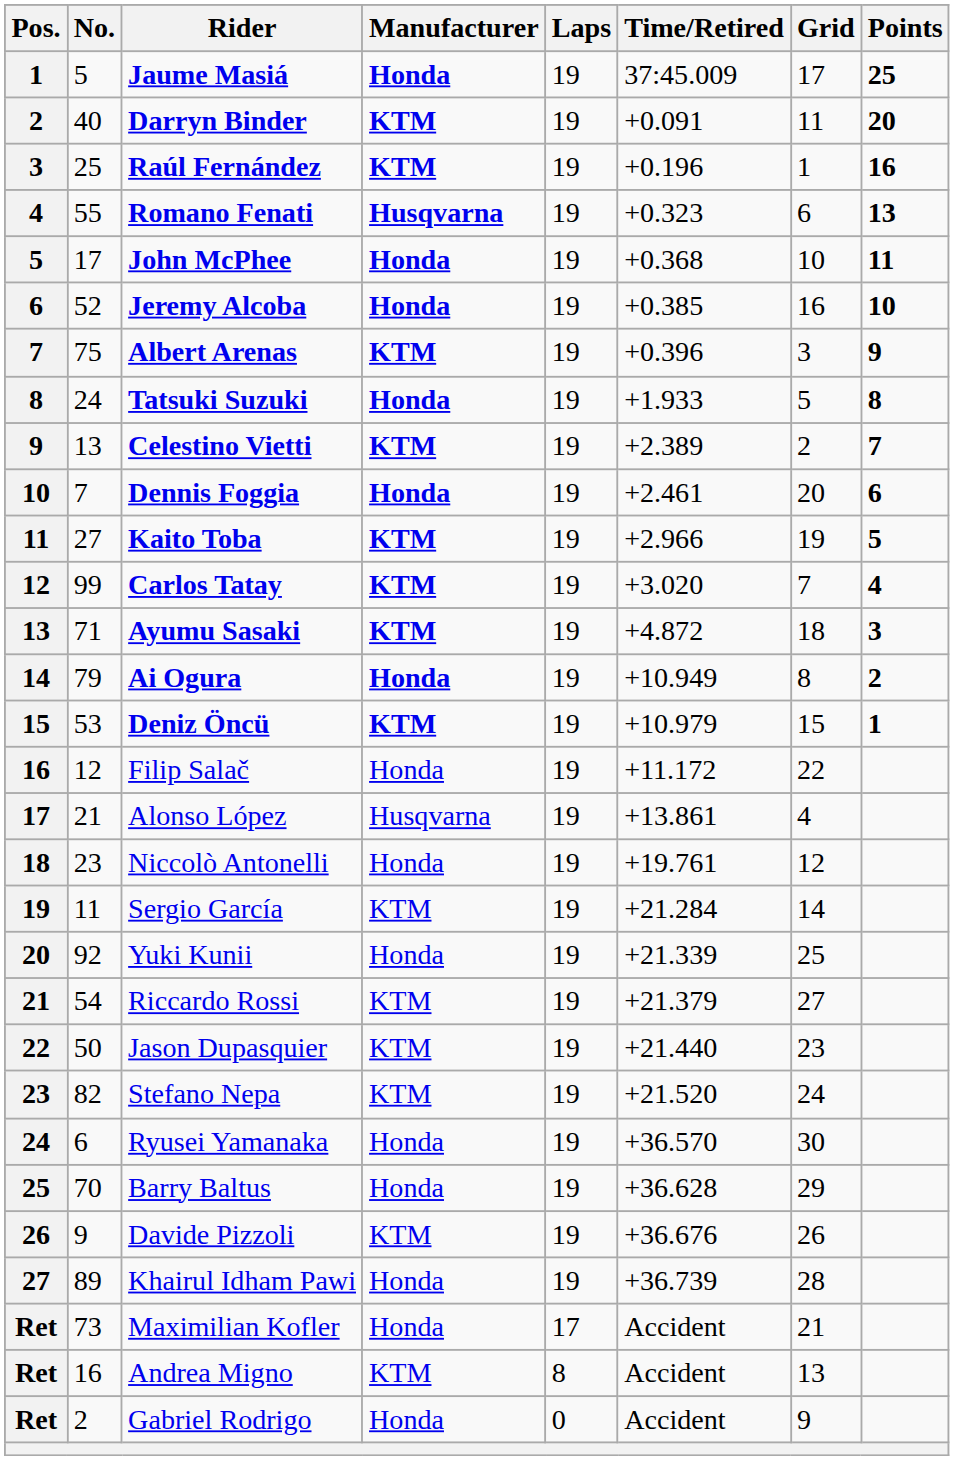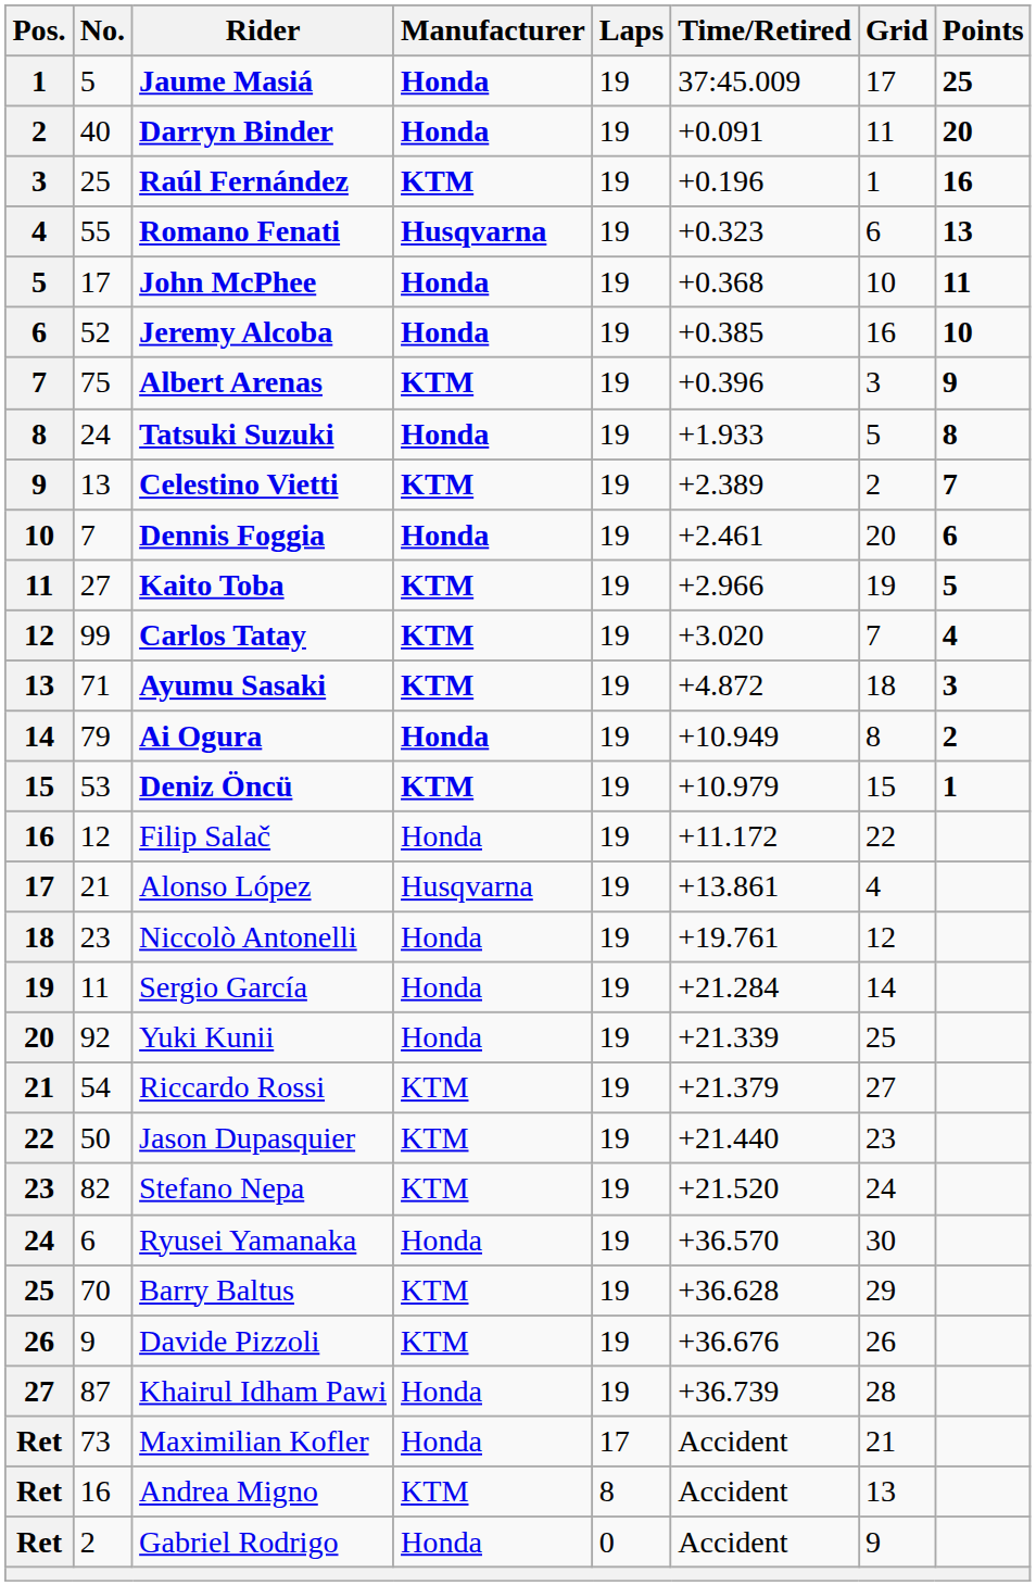Darryn Binder | Manufacturer: KTM -> Honda
Sergio García | Manufacturer: KTM -> Honda
Barry Baltus | Manufacturer: Honda -> KTM
Khairul Idham Pawi | No.: 89 -> 87
